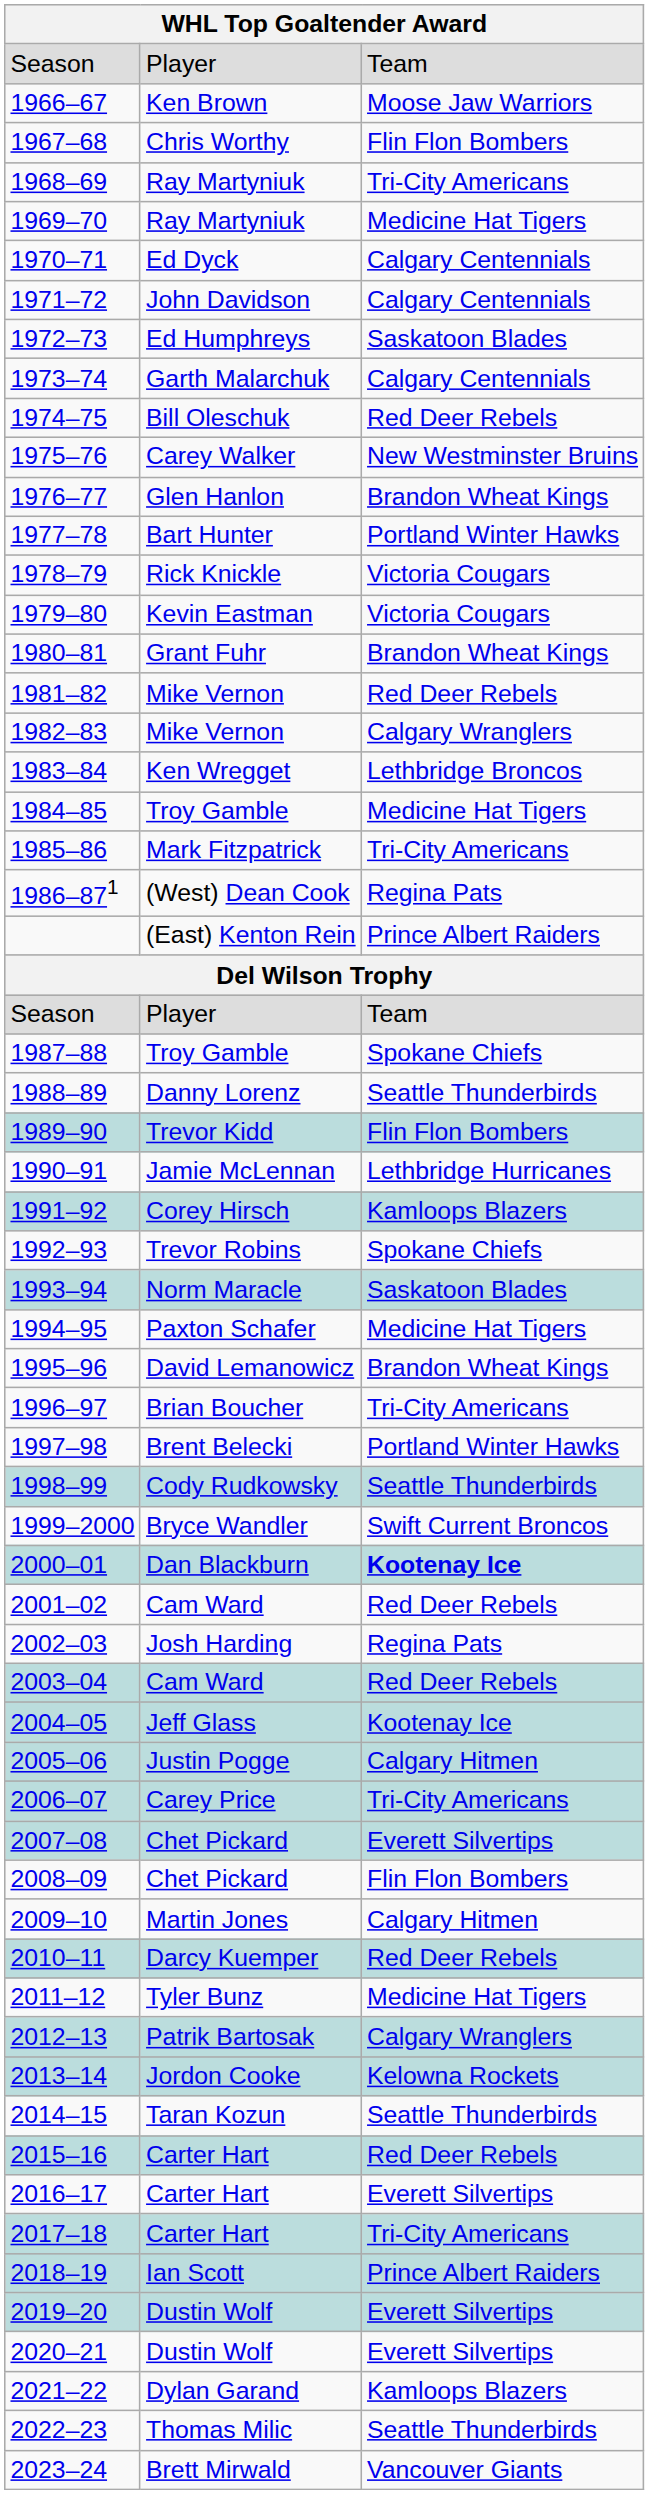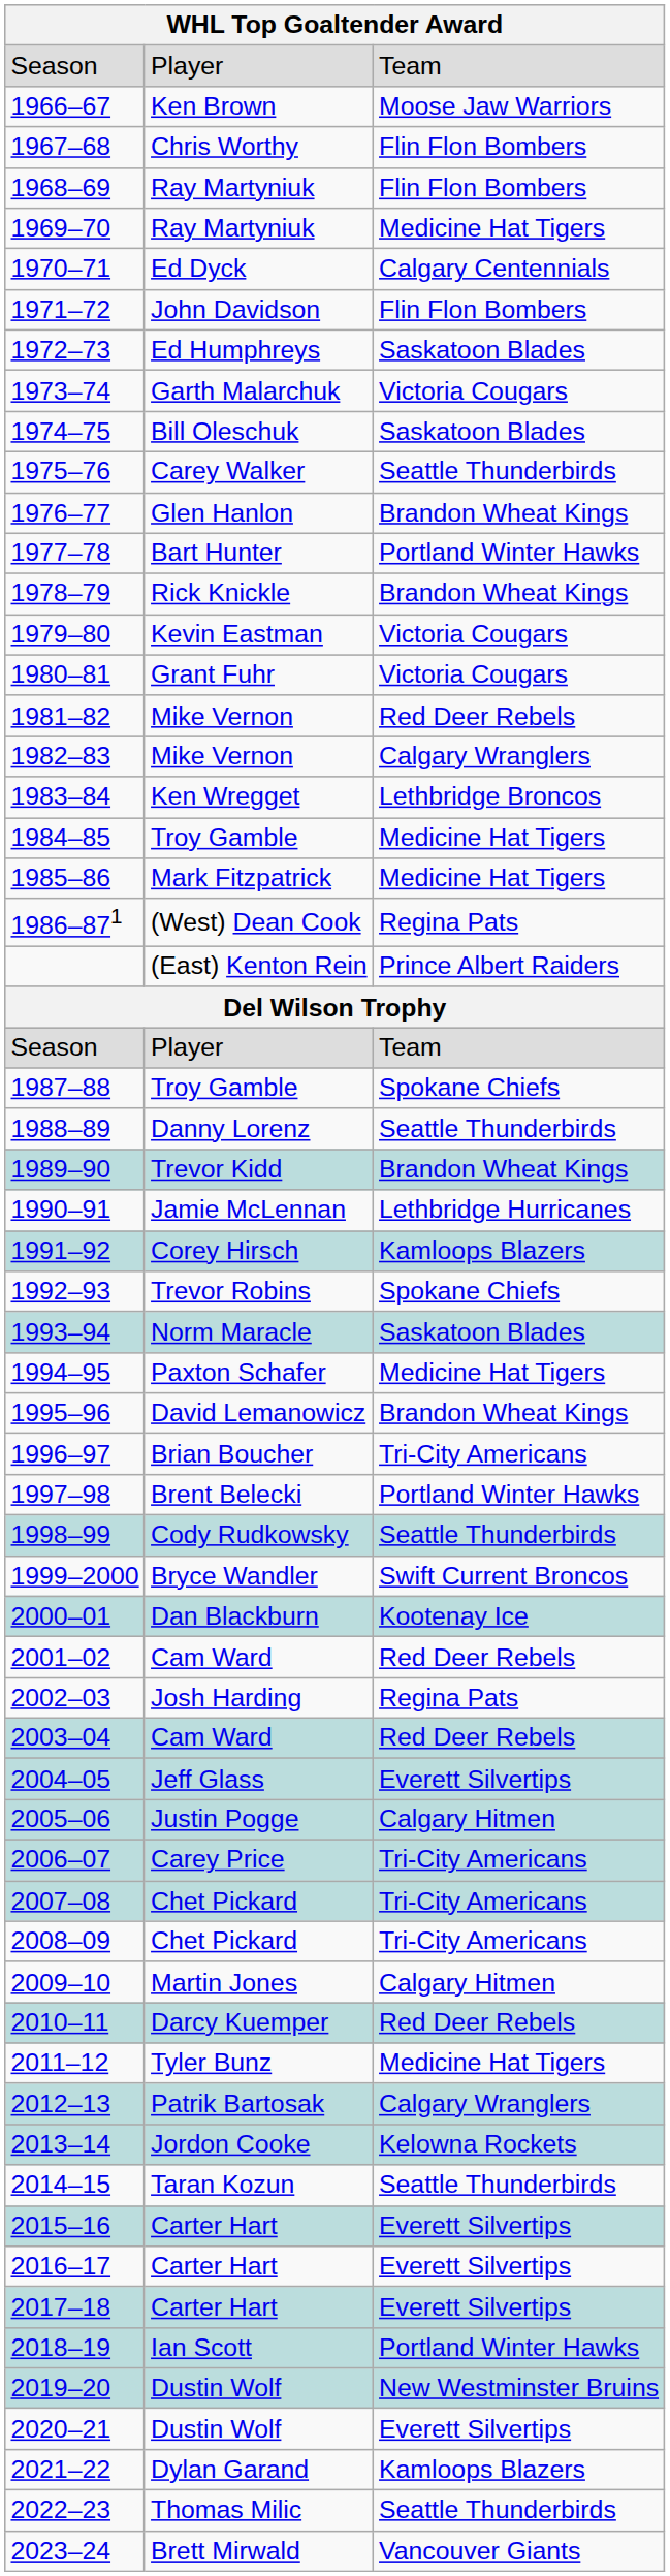1968–69 | column 3: Tri-City Americans -> Flin Flon Bombers
1971–72 | column 3: Calgary Centennials -> Flin Flon Bombers
1973–74 | column 3: Calgary Centennials -> Victoria Cougars
1974–75 | column 3: Red Deer Rebels -> Saskatoon Blades
1975–76 | column 3: New Westminster Bruins -> Seattle Thunderbirds
1978–79 | column 3: Victoria Cougars -> Brandon Wheat Kings
1980–81 | column 3: Brandon Wheat Kings -> Victoria Cougars
1985–86 | column 3: Tri-City Americans -> Medicine Hat Tigers
1989–90 | column 3: Flin Flon Bombers -> Brandon Wheat Kings
2000–01 | column 3: bold -> normal
2004–05 | column 3: Kootenay Ice -> Everett Silvertips
2007–08 | column 3: Everett Silvertips -> Tri-City Americans
2008–09 | column 3: Flin Flon Bombers -> Tri-City Americans
2015–16 | column 3: Red Deer Rebels -> Everett Silvertips
2017–18 | column 3: Tri-City Americans -> Everett Silvertips
2018–19 | column 3: Prince Albert Raiders -> Portland Winter Hawks
2019–20 | column 3: Everett Silvertips -> New Westminster Bruins
